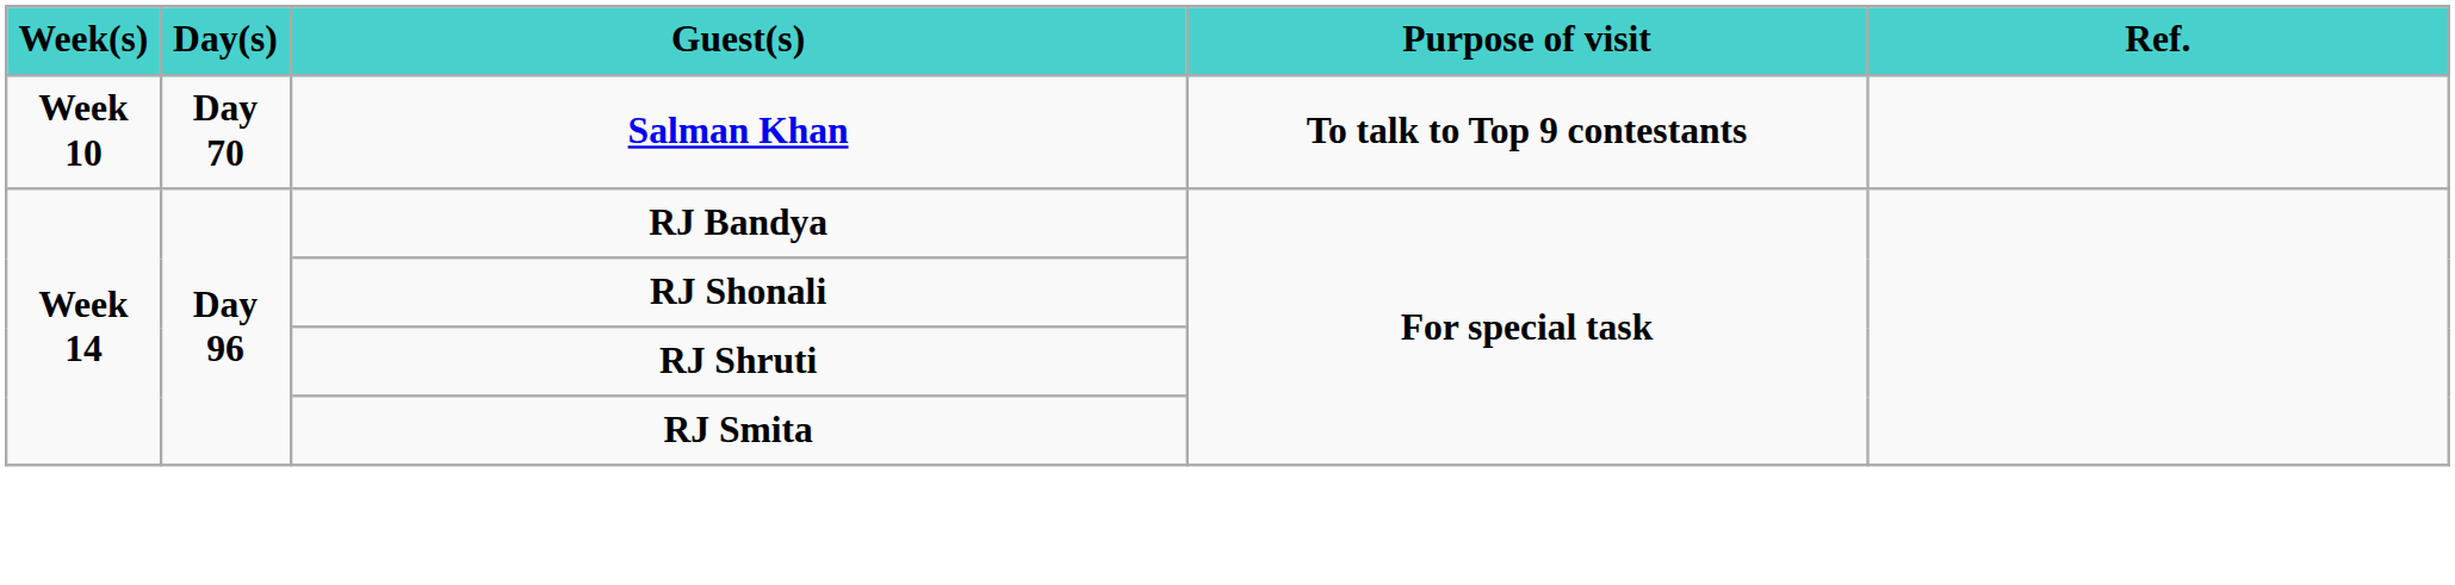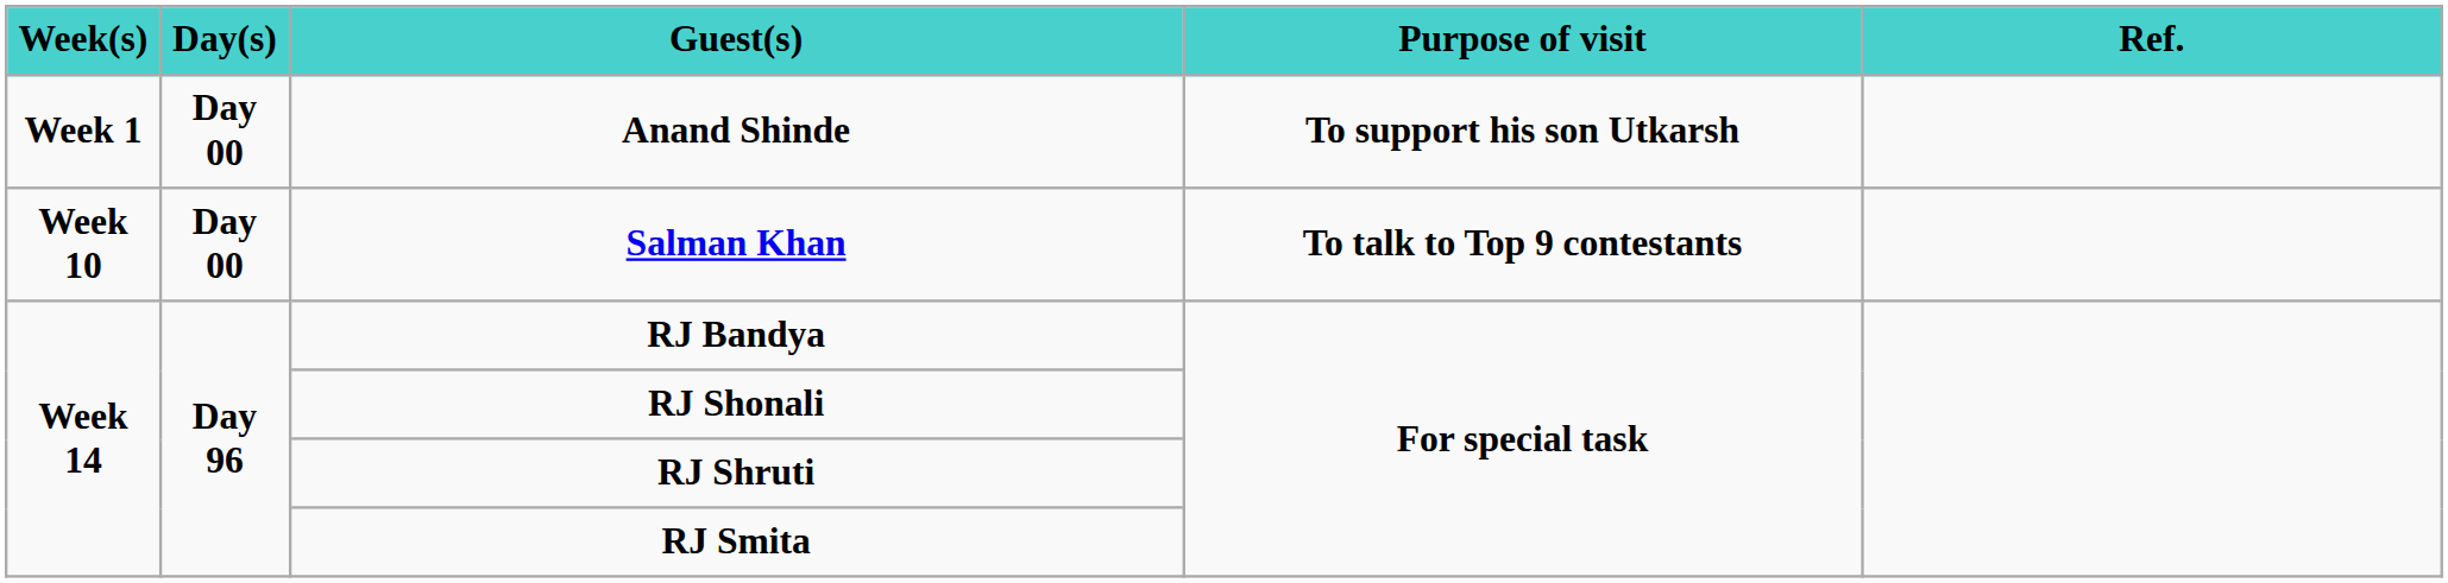+ row: Week 1 | Day 00 | Anand Shinde | To support his son Utkarsh
Salman Khan | Day(s): Day 70 -> Day 00
